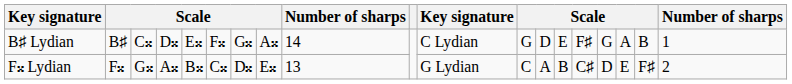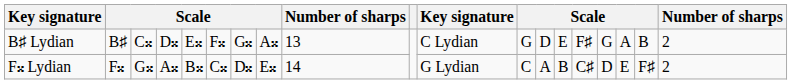B♯ Lydian | column 9: 14 -> 13
B♯ Lydian | column 19: 1 -> 2
F𝄪 Lydian | column 9: 13 -> 14
